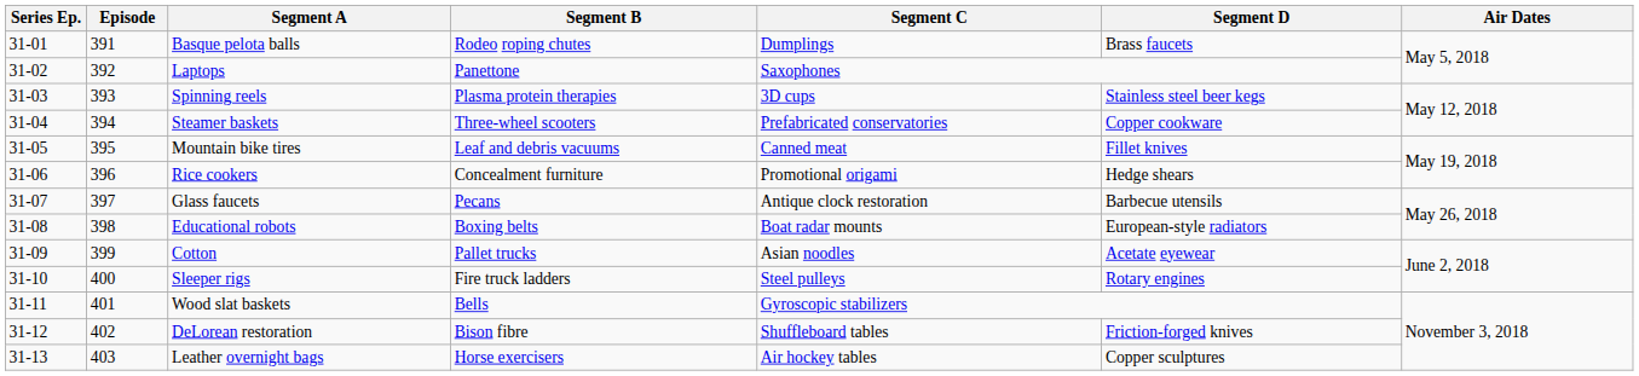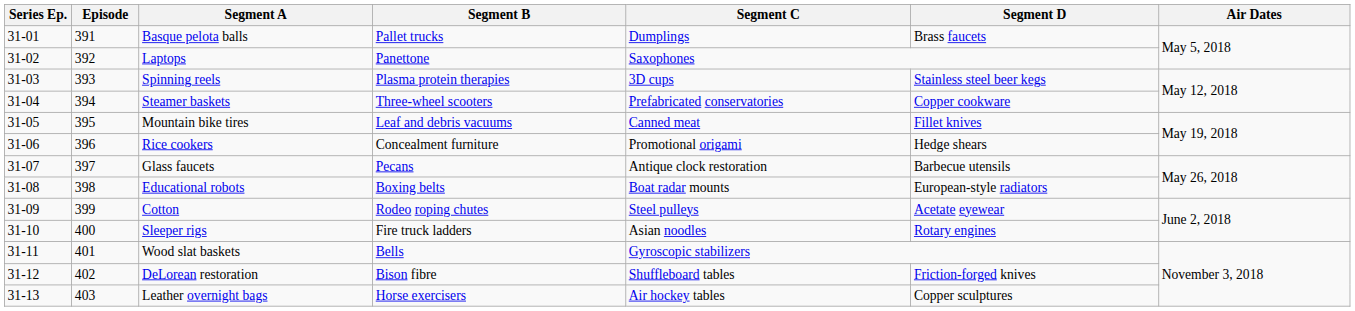Basque pelota balls | Segment B: Rodeo roping chutes -> Pallet trucks
Cotton | Segment B: Pallet trucks -> Rodeo roping chutes
Cotton | Segment C: Asian noodles -> Steel pulleys
Sleeper rigs | Segment C: Steel pulleys -> Asian noodles
